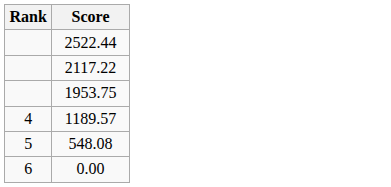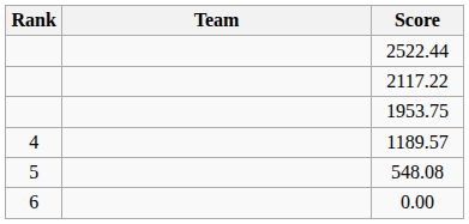+ column: Team
